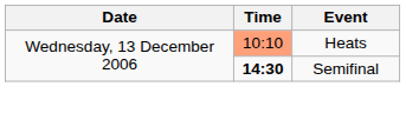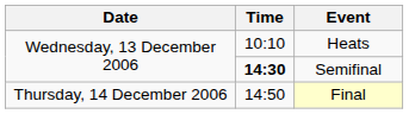Heats | Time: lightsalmon background -> no background
+ row: Thursday, 14 December 2006 | 14:50 | Final
